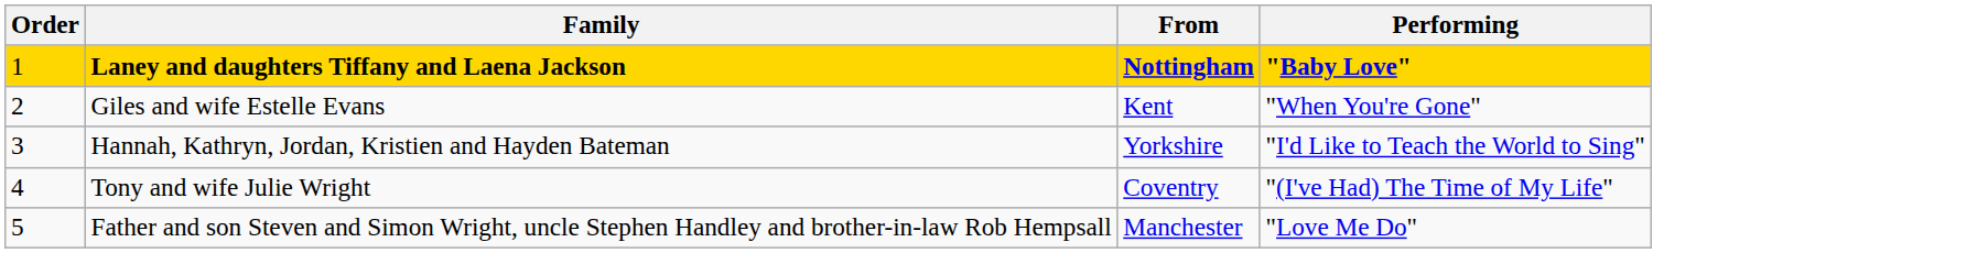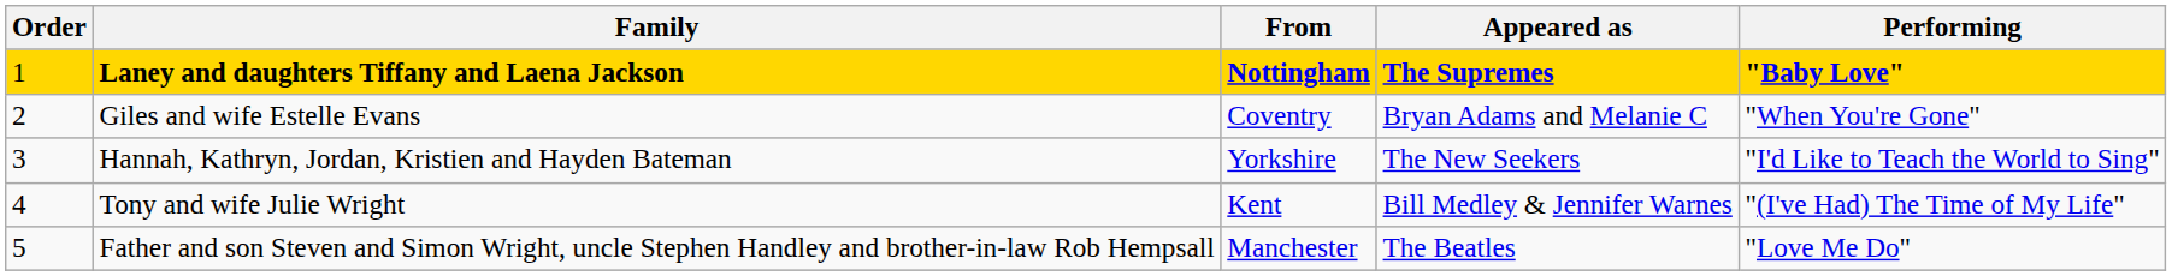+ column: Appeared as | The Supremes | Bryan Adams and Melanie C | The New Seekers | Bill Medley & Jennifer Warnes | The Beatles
Giles and wife Estelle Evans | From: Kent -> Coventry
Tony and wife Julie Wright | From: Coventry -> Kent
